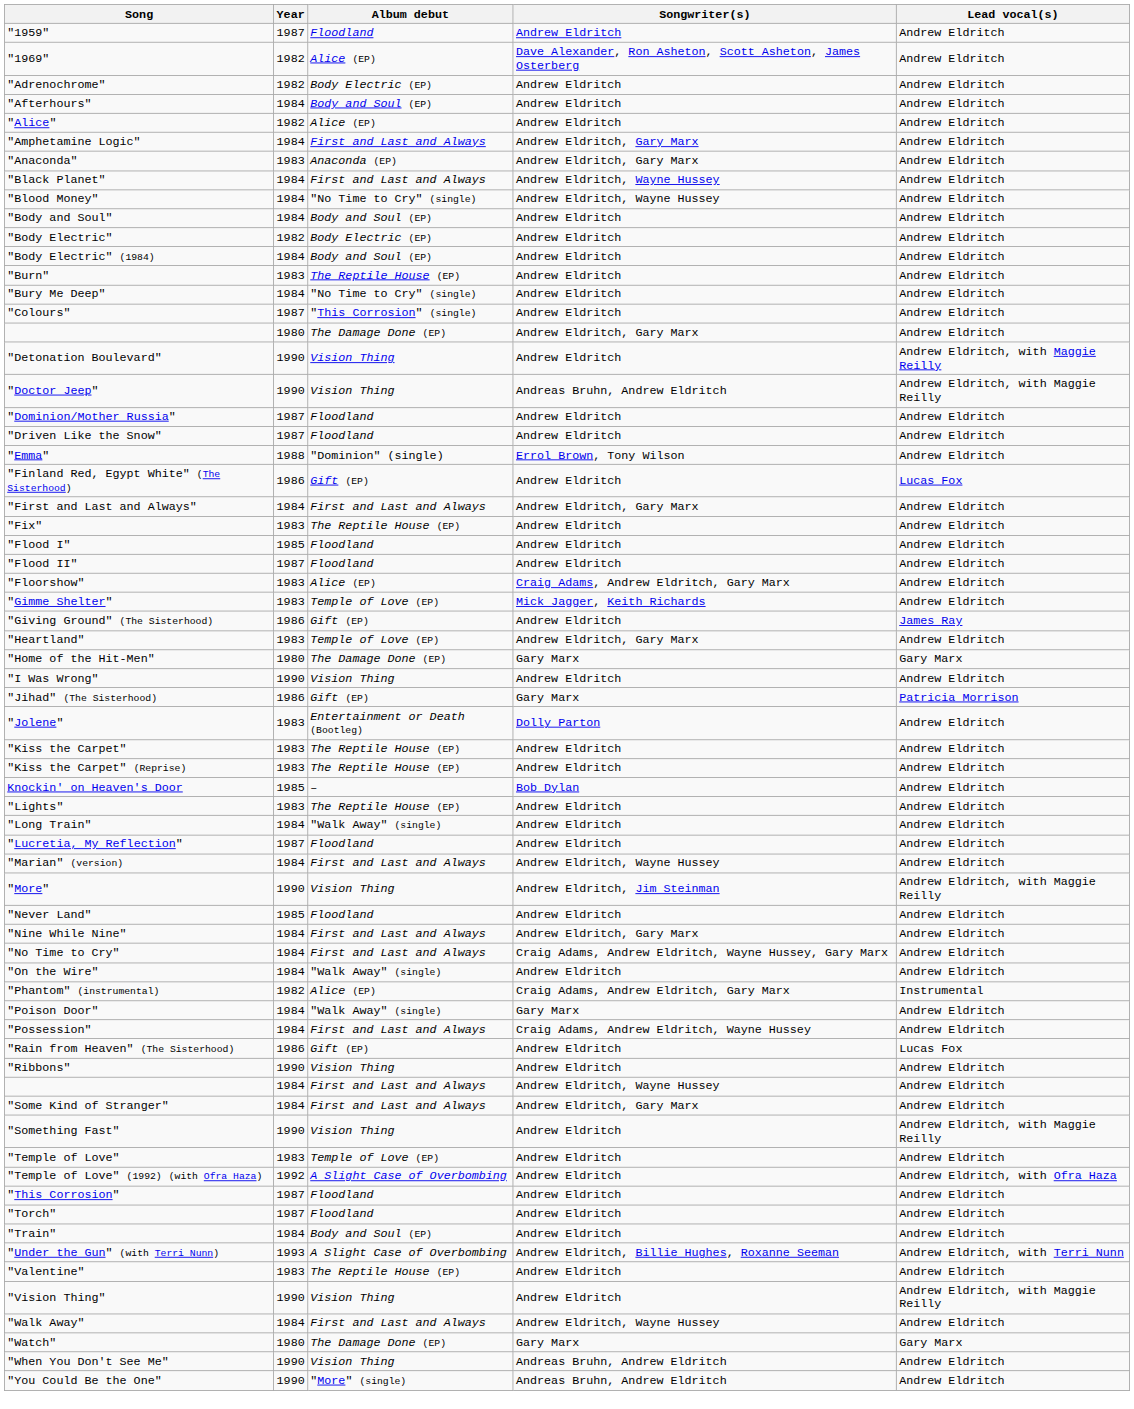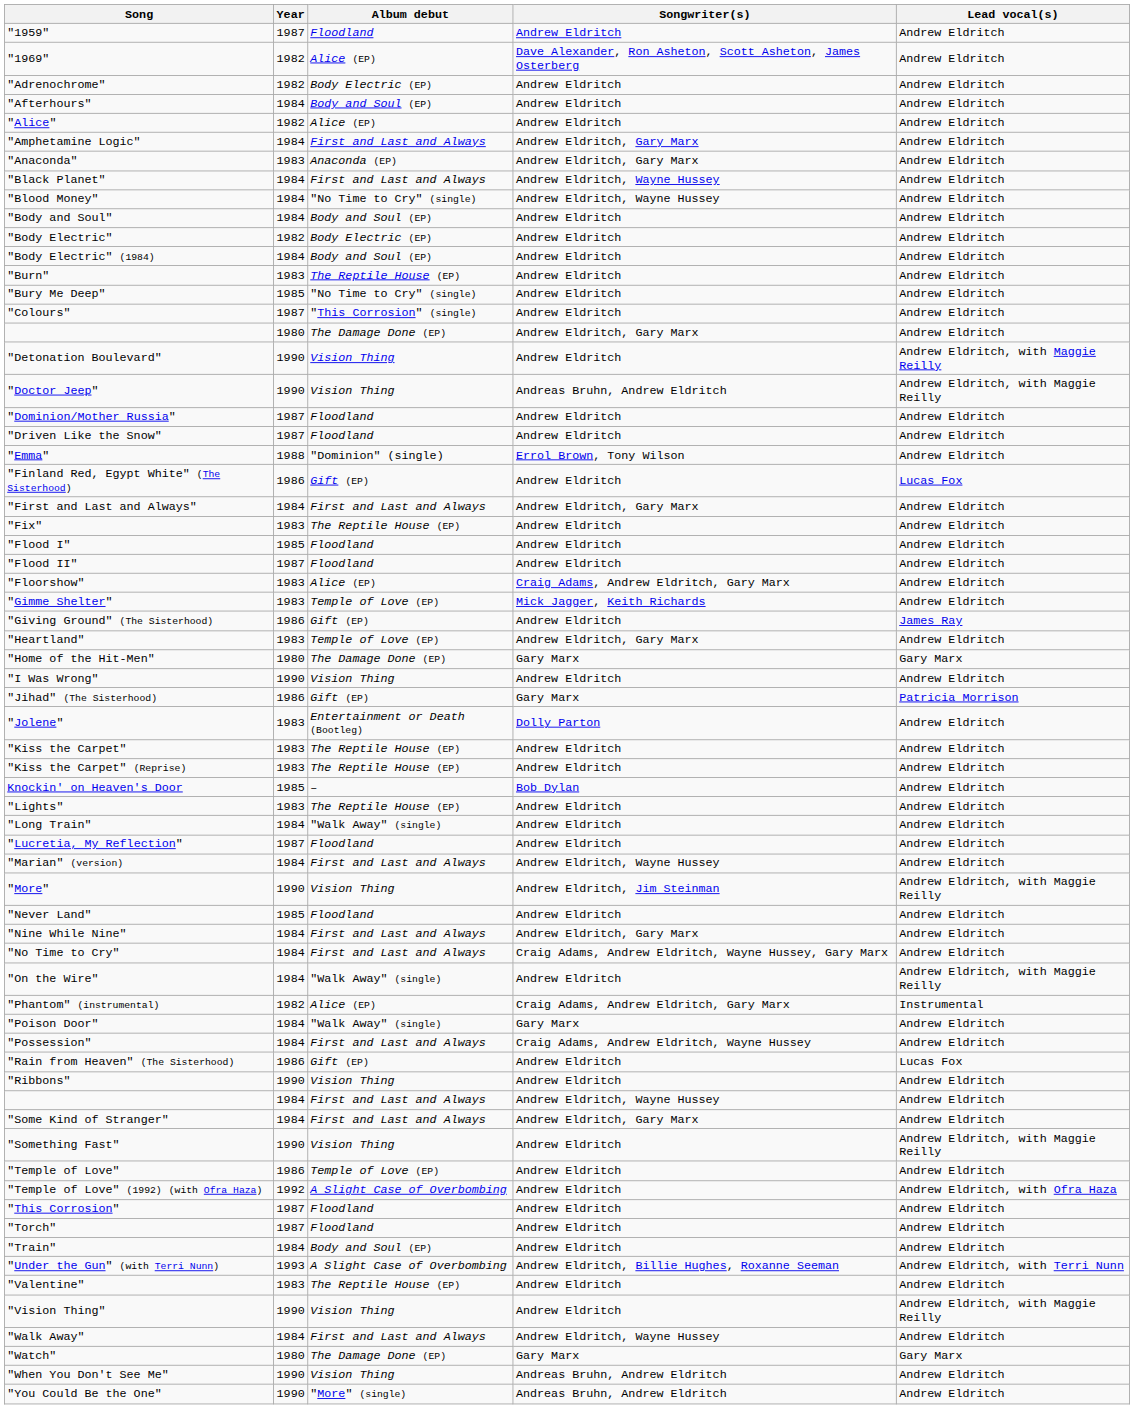"Bury Me Deep" | Year: 1984 -> 1985
"On the Wire" | Lead vocal(s): Andrew Eldritch -> Andrew Eldritch, with Maggie Reilly
"Temple of Love" | Year: 1983 -> 1986
